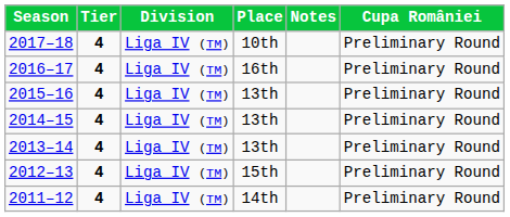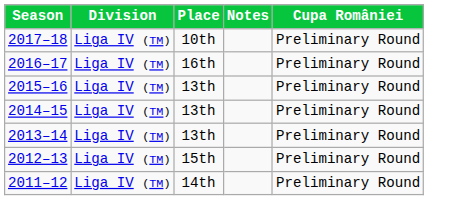- column: Tier | 4 | 4 | 4 | 4 | 4 | 4 | 4
